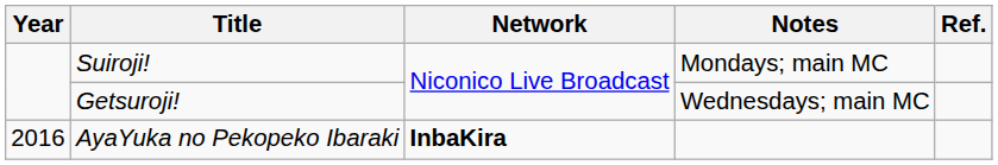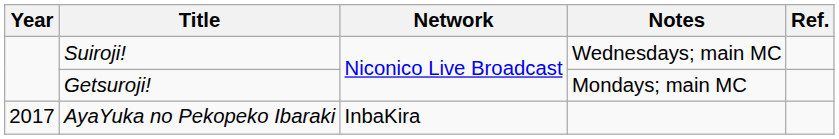Suiroji! | Notes: Mondays; main MC -> Wednesdays; main MC
Getsuroji! | Notes: Wednesdays; main MC -> Mondays; main MC
AyaYuka no Pekopeko Ibaraki | Year: 2016 -> 2017
AyaYuka no Pekopeko Ibaraki | Network: bold -> normal
